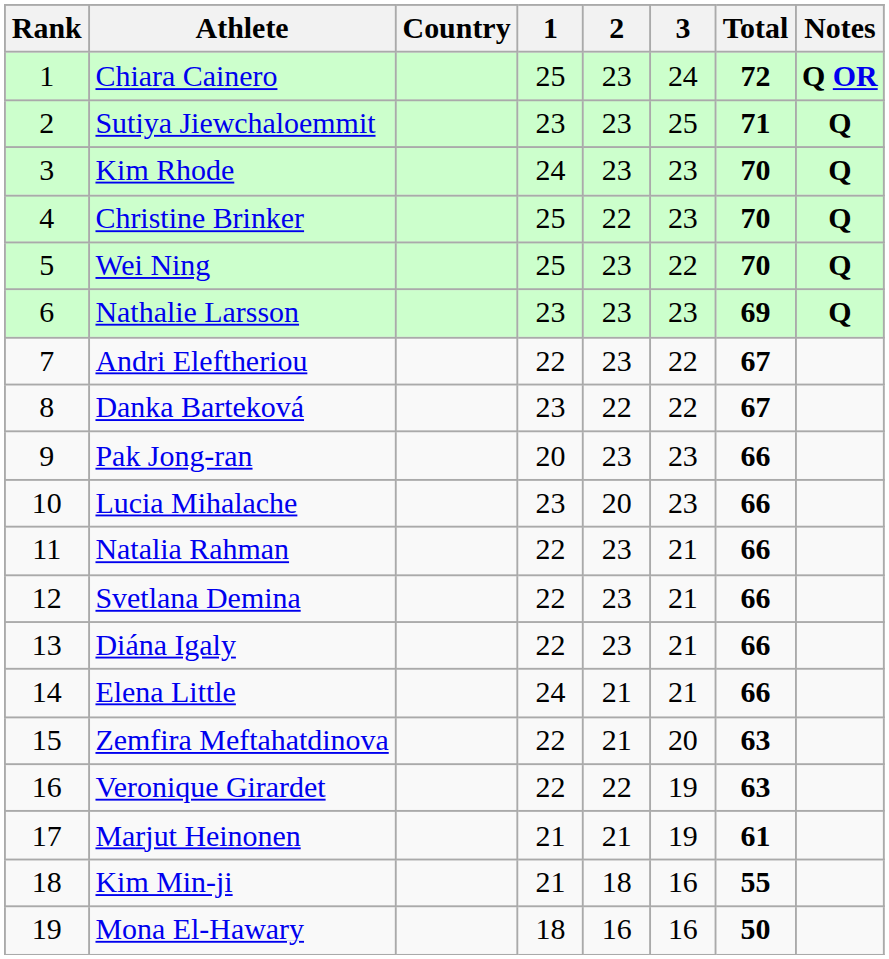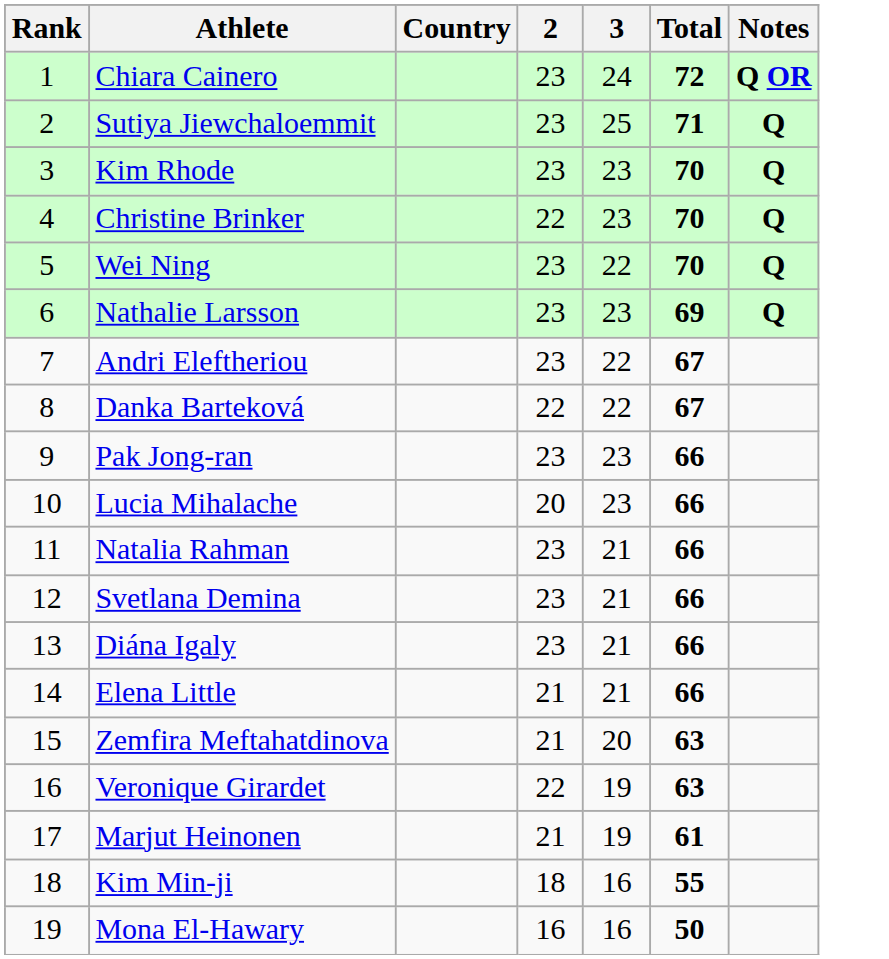- column: 1 | 25 | 23 | 24 | 25 | 25 | 23 | 22 | 23 | 20 | 23 | 22 | 22 | 22 | 24 | 22 | 22 | 21 | 21 | 18
